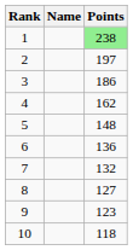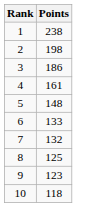- column: Name
1 | Points: lightgreen background -> no background
2 | Points: 197 -> 198
4 | Points: 162 -> 161
6 | Points: 136 -> 133
8 | Points: 127 -> 125
